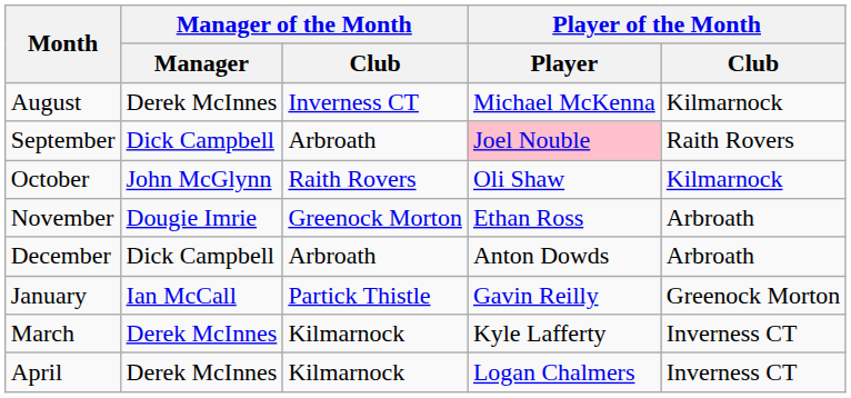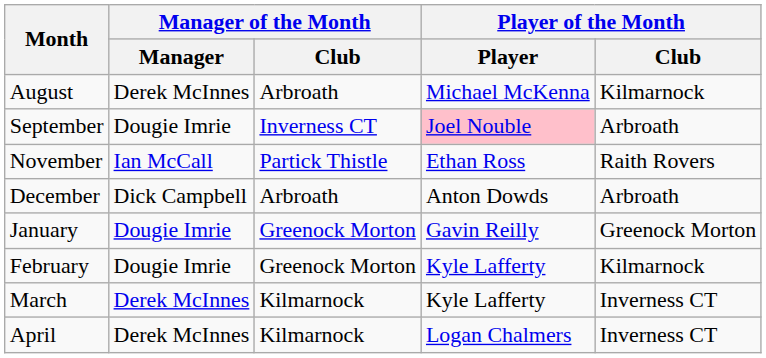August | Manager of the Month / Club: Inverness CT -> Arbroath
September | Manager of the Month / Manager: Dick Campbell -> Dougie Imrie
September | Manager of the Month / Club: Arbroath -> Inverness CT
September | Player of the Month / Club: Raith Rovers -> Arbroath
- row: October | John McGlynn | Raith Rovers | Oli Shaw | Kilmarnock
November | Manager of the Month / Manager: Dougie Imrie -> Ian McCall
November | Manager of the Month / Club: Greenock Morton -> Partick Thistle
November | Player of the Month / Club: Arbroath -> Raith Rovers
January | Manager of the Month / Manager: Ian McCall -> Dougie Imrie
January | Manager of the Month / Club: Partick Thistle -> Greenock Morton
+ row: February | Dougie Imrie | Greenock Morton | Kyle Lafferty | Kilmarnock
